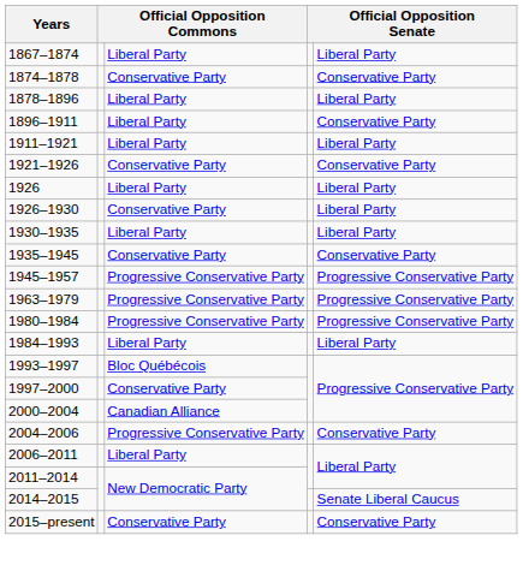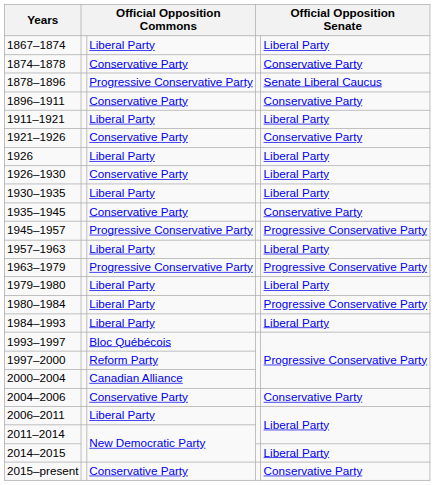1878–1896 | column 3: Liberal Party -> Progressive Conservative Party
1878–1896 | column 5: Liberal Party -> Senate Liberal Caucus
1896–1911 | column 3: Liberal Party -> Conservative Party
+ row: 1957–1963 | Liberal Party | Liberal Party
+ row: 1979–1980 | Liberal Party | Liberal Party
1980–1984 | column 3: Progressive Conservative Party -> Liberal Party
1997–2000 | column 3: Conservative Party -> Reform Party
2004–2006 | column 3: Progressive Conservative Party -> Conservative Party
2014–2015 | column 5: Senate Liberal Caucus -> Liberal Party
